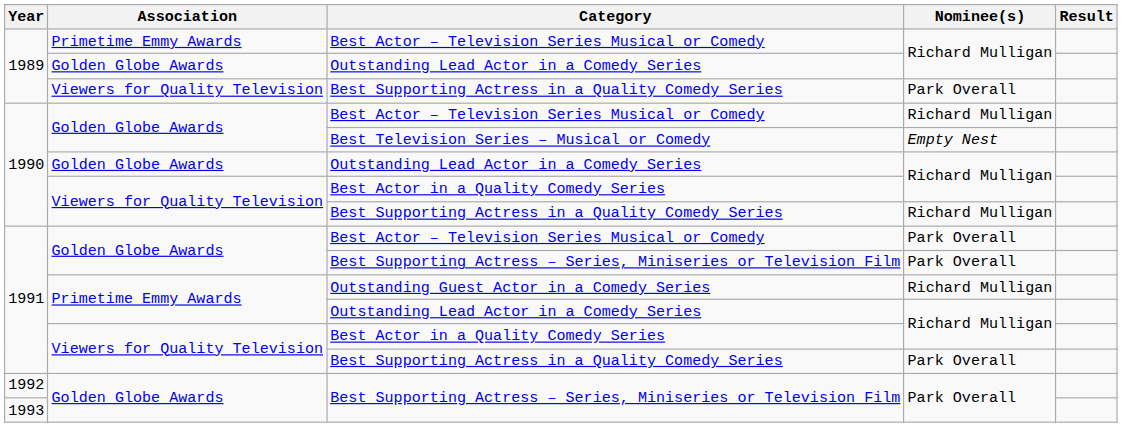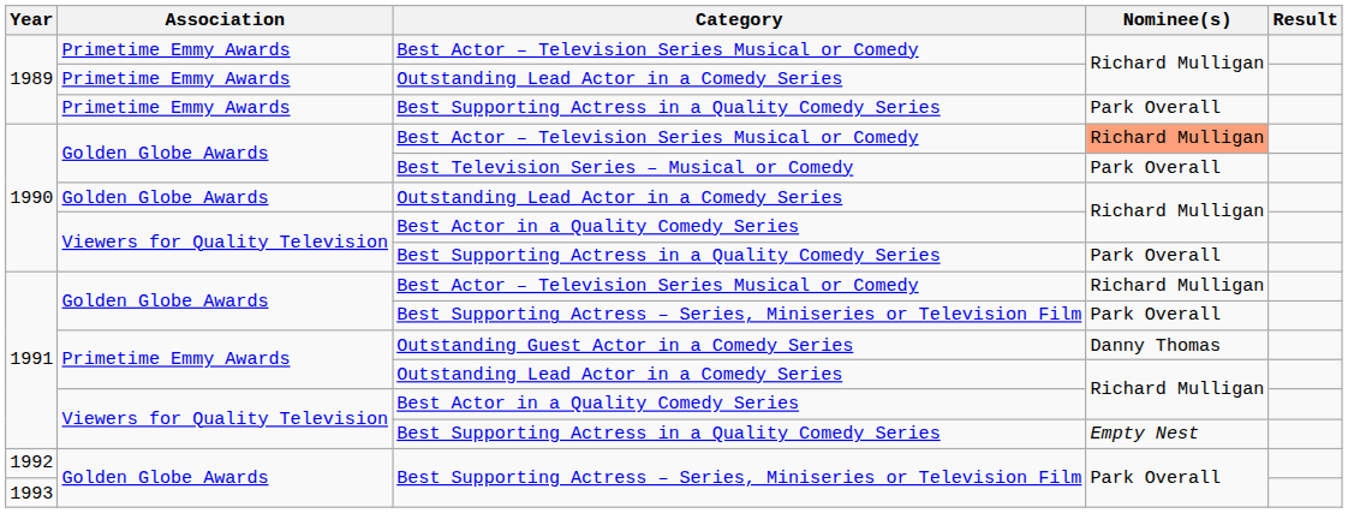1989 / Outstanding Lead Actor in a Comedy Series | Association: Golden Globe Awards -> Primetime Emmy Awards
1989 / Best Supporting Actress in a Quality Comedy Series | Association: Viewers for Quality Television -> Primetime Emmy Awards
1990 / Best Actor – Television Series Musical or Comedy | Nominee(s): no background -> lightsalmon background
Best Television Series – Musical or Comedy | Nominee(s): Empty Nest -> Park Overall
1990 / Best Supporting Actress in a Quality Comedy Series | Nominee(s): Richard Mulligan -> Park Overall
1991 / Best Actor – Television Series Musical or Comedy | Nominee(s): Park Overall -> Richard Mulligan
Outstanding Guest Actor in a Comedy Series | Nominee(s): Richard Mulligan -> Danny Thomas
1991 / Best Supporting Actress in a Quality Comedy Series | Nominee(s): Park Overall -> Empty Nest
